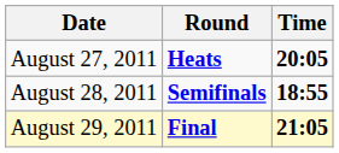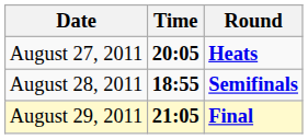columns swapped: Time <-> Round
